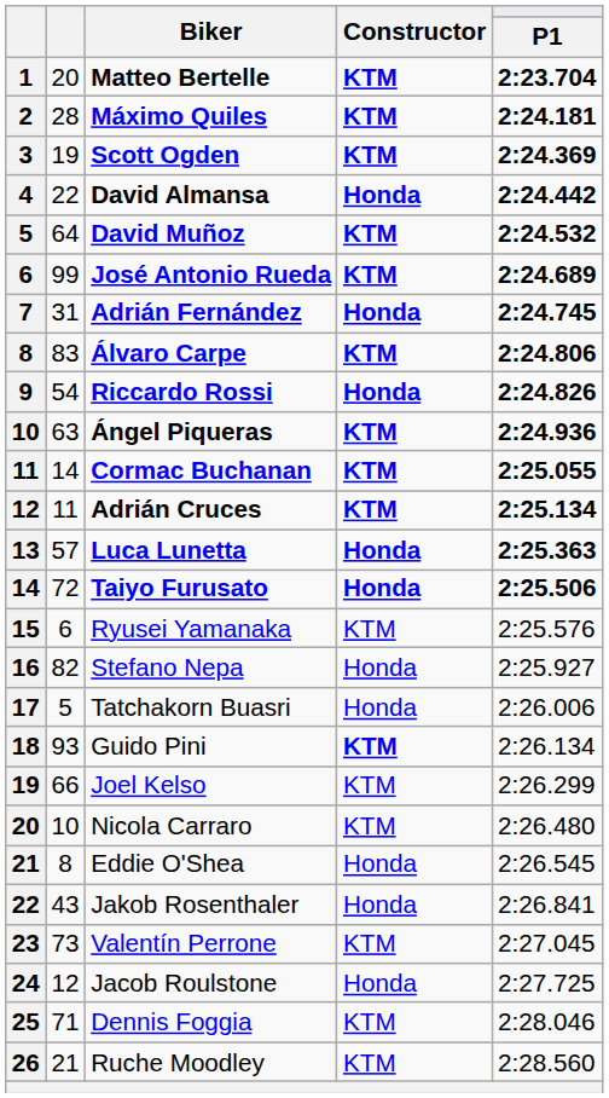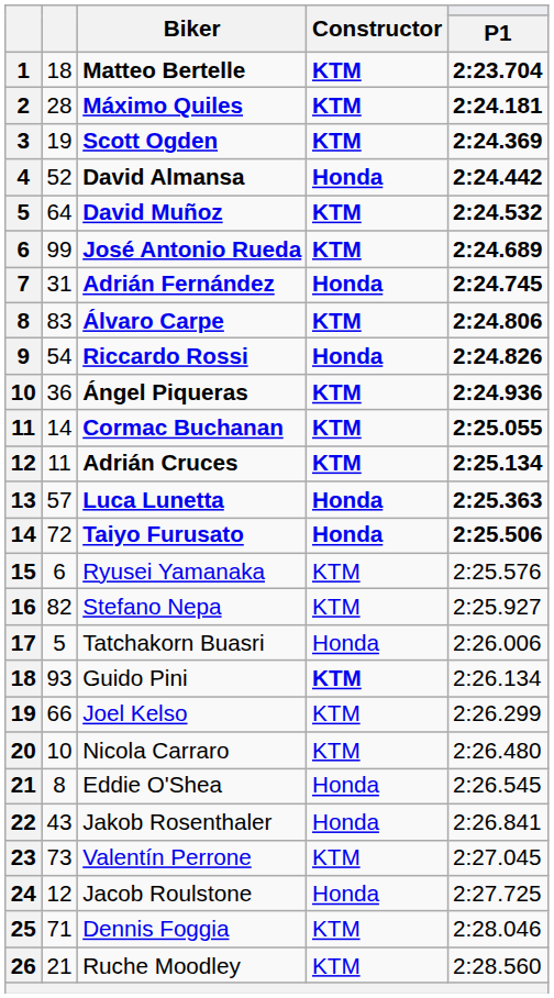Matteo Bertelle | column 2: 20 -> 18
David Almansa | column 2: 22 -> 52
Ángel Piqueras | column 2: 63 -> 36
Stefano Nepa | Constructor: Honda -> KTM
